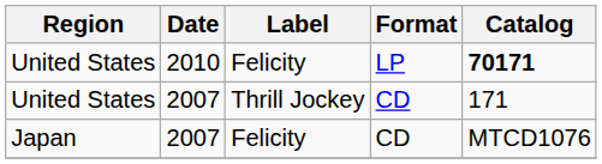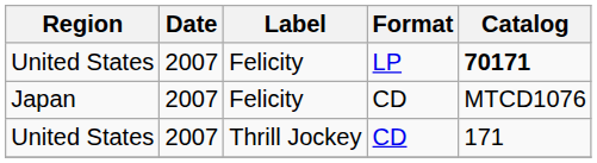United States / LP | Date: 2010 -> 2007
rows swapped: United States / CD <-> Japan
